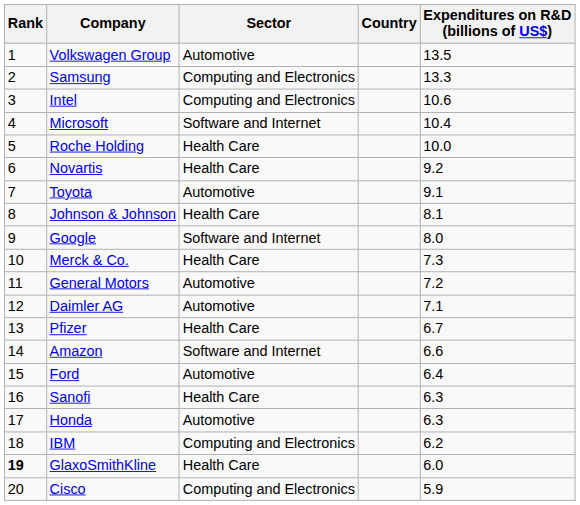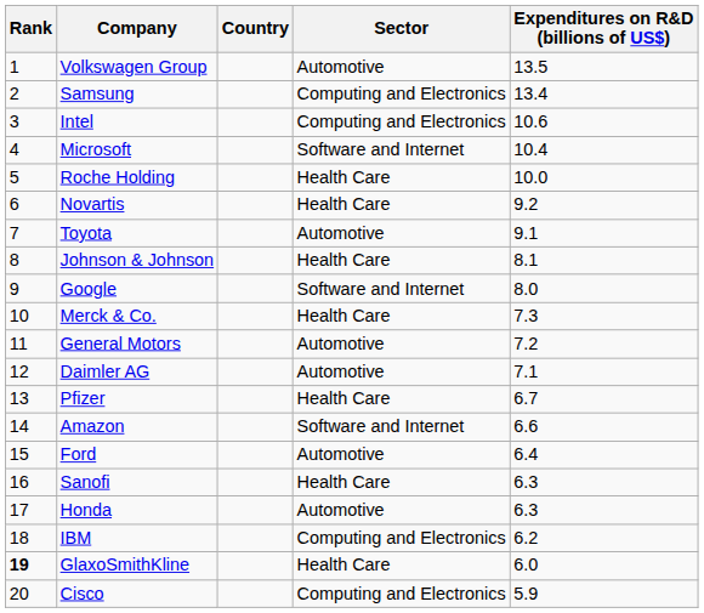columns swapped: Country <-> Sector
Samsung | Expenditures on R&D (billions of US$): 13.3 -> 13.4
